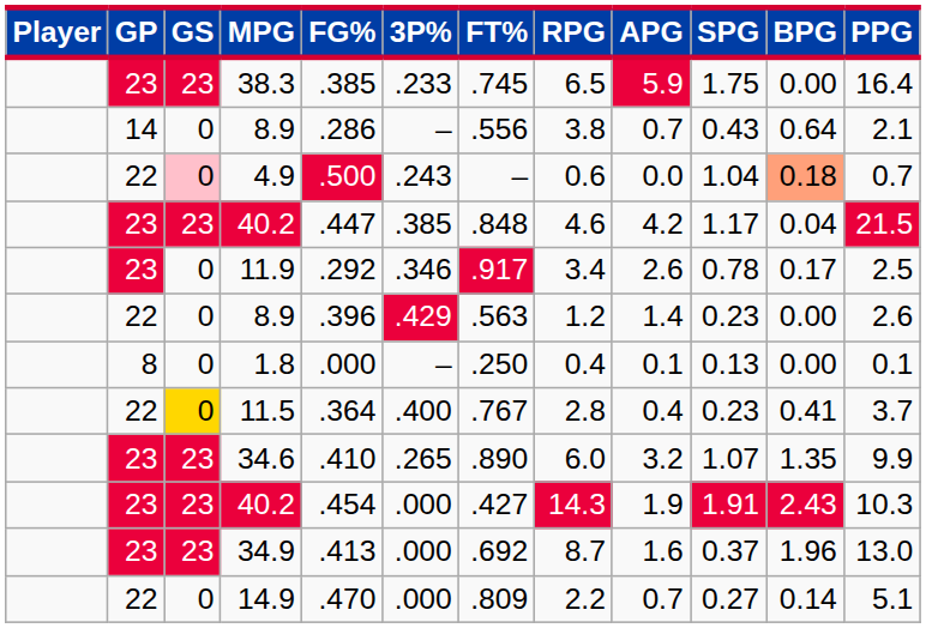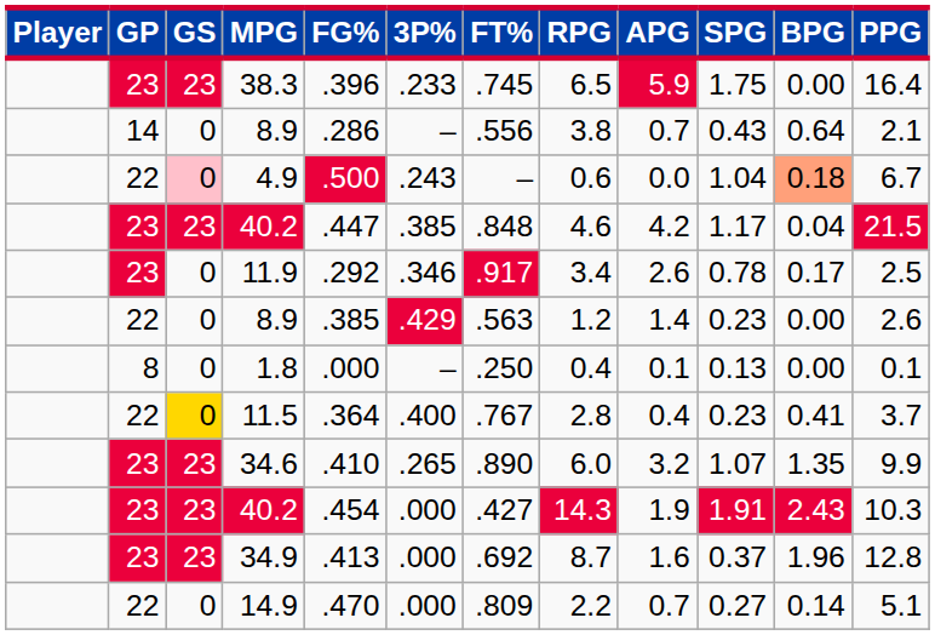38.3 | FG%: .385 -> .396
4.9 | PPG: 0.7 -> 6.7
22 / 8.9 | FG%: .396 -> .385
34.9 | PPG: 13.0 -> 12.8
